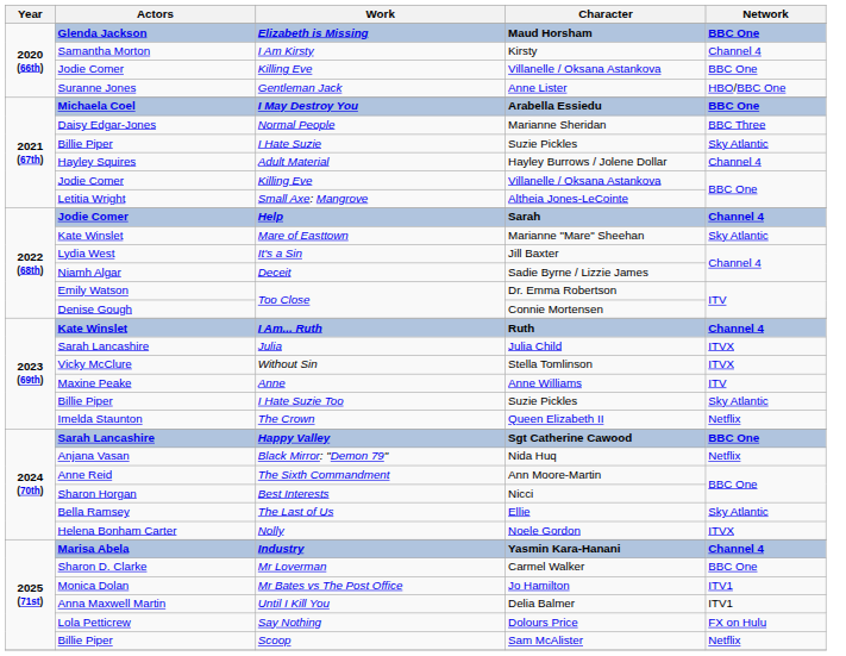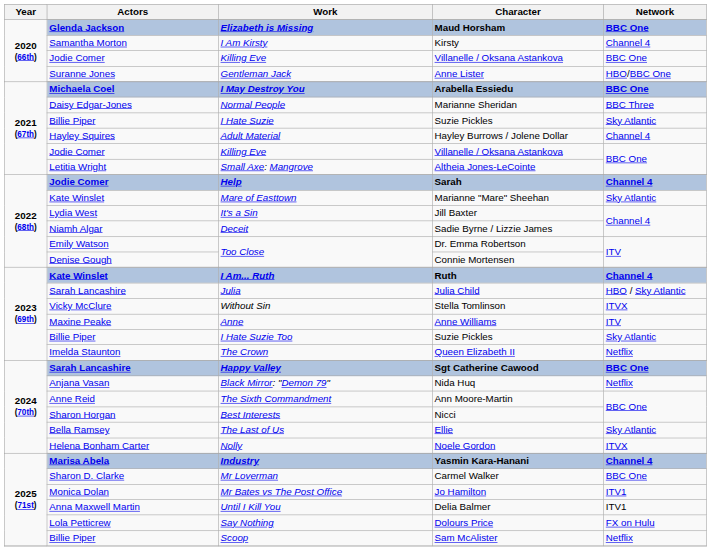Julia | Network: ITVX -> HBO / Sky Atlantic
